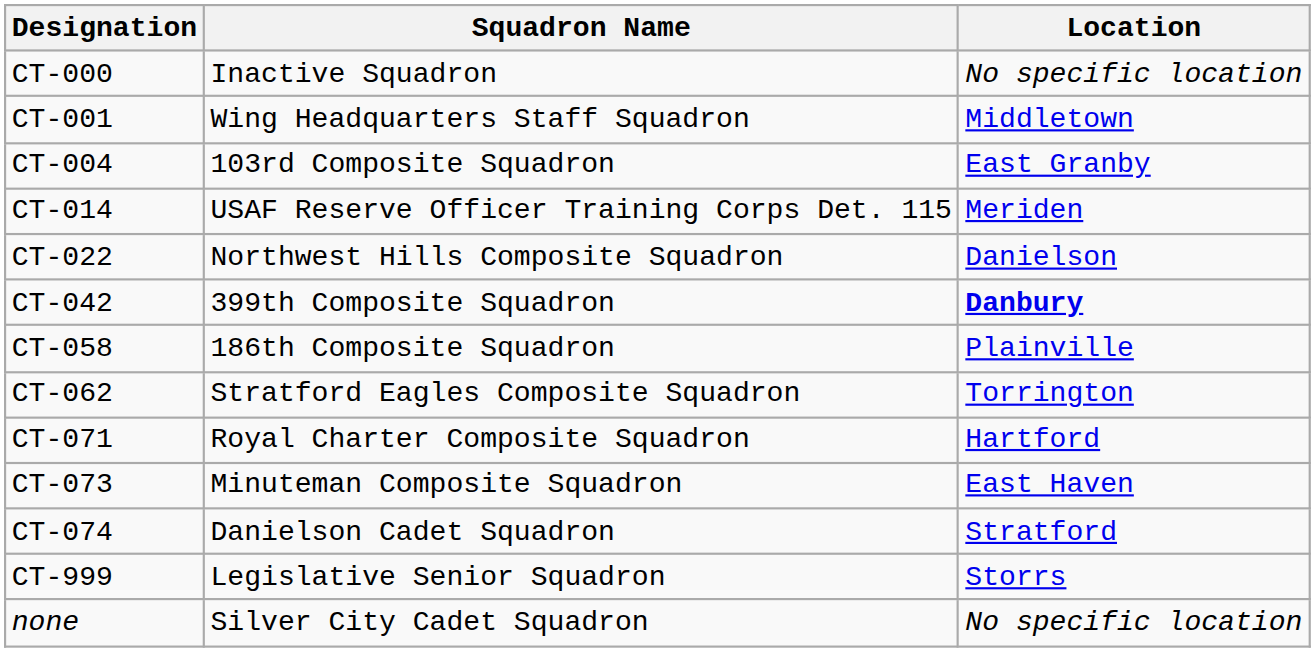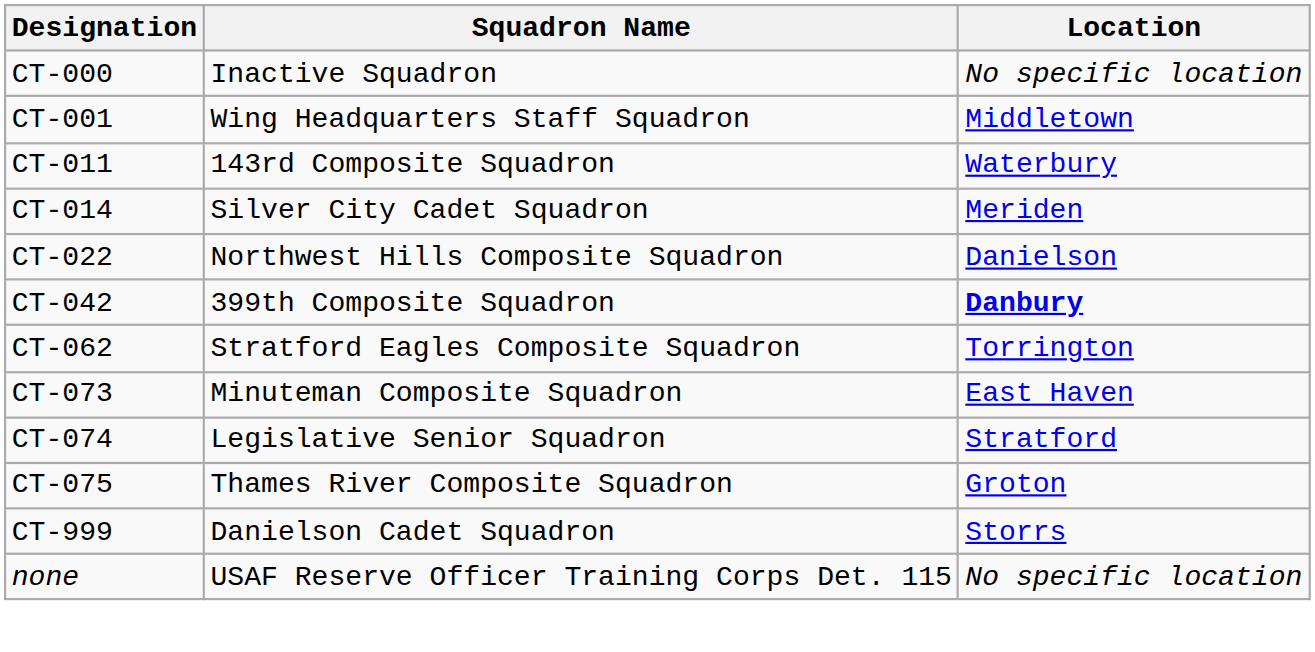- row: CT-004 | 103rd Composite Squadron | East Granby
+ row: CT-011 | 143rd Composite Squadron | Waterbury
CT-014 | Squadron Name: USAF Reserve Officer Training Corps Det. 115 -> Silver City Cadet Squadron
- row: CT-058 | 186th Composite Squadron | Plainville
- row: CT-071 | Royal Charter Composite Squadron | Hartford
CT-074 | Squadron Name: Danielson Cadet Squadron -> Legislative Senior Squadron
+ row: CT-075 | Thames River Composite Squadron | Groton
CT-999 | Squadron Name: Legislative Senior Squadron -> Danielson Cadet Squadron
none | Squadron Name: Silver City Cadet Squadron -> USAF Reserve Officer Training Corps Det. 115
